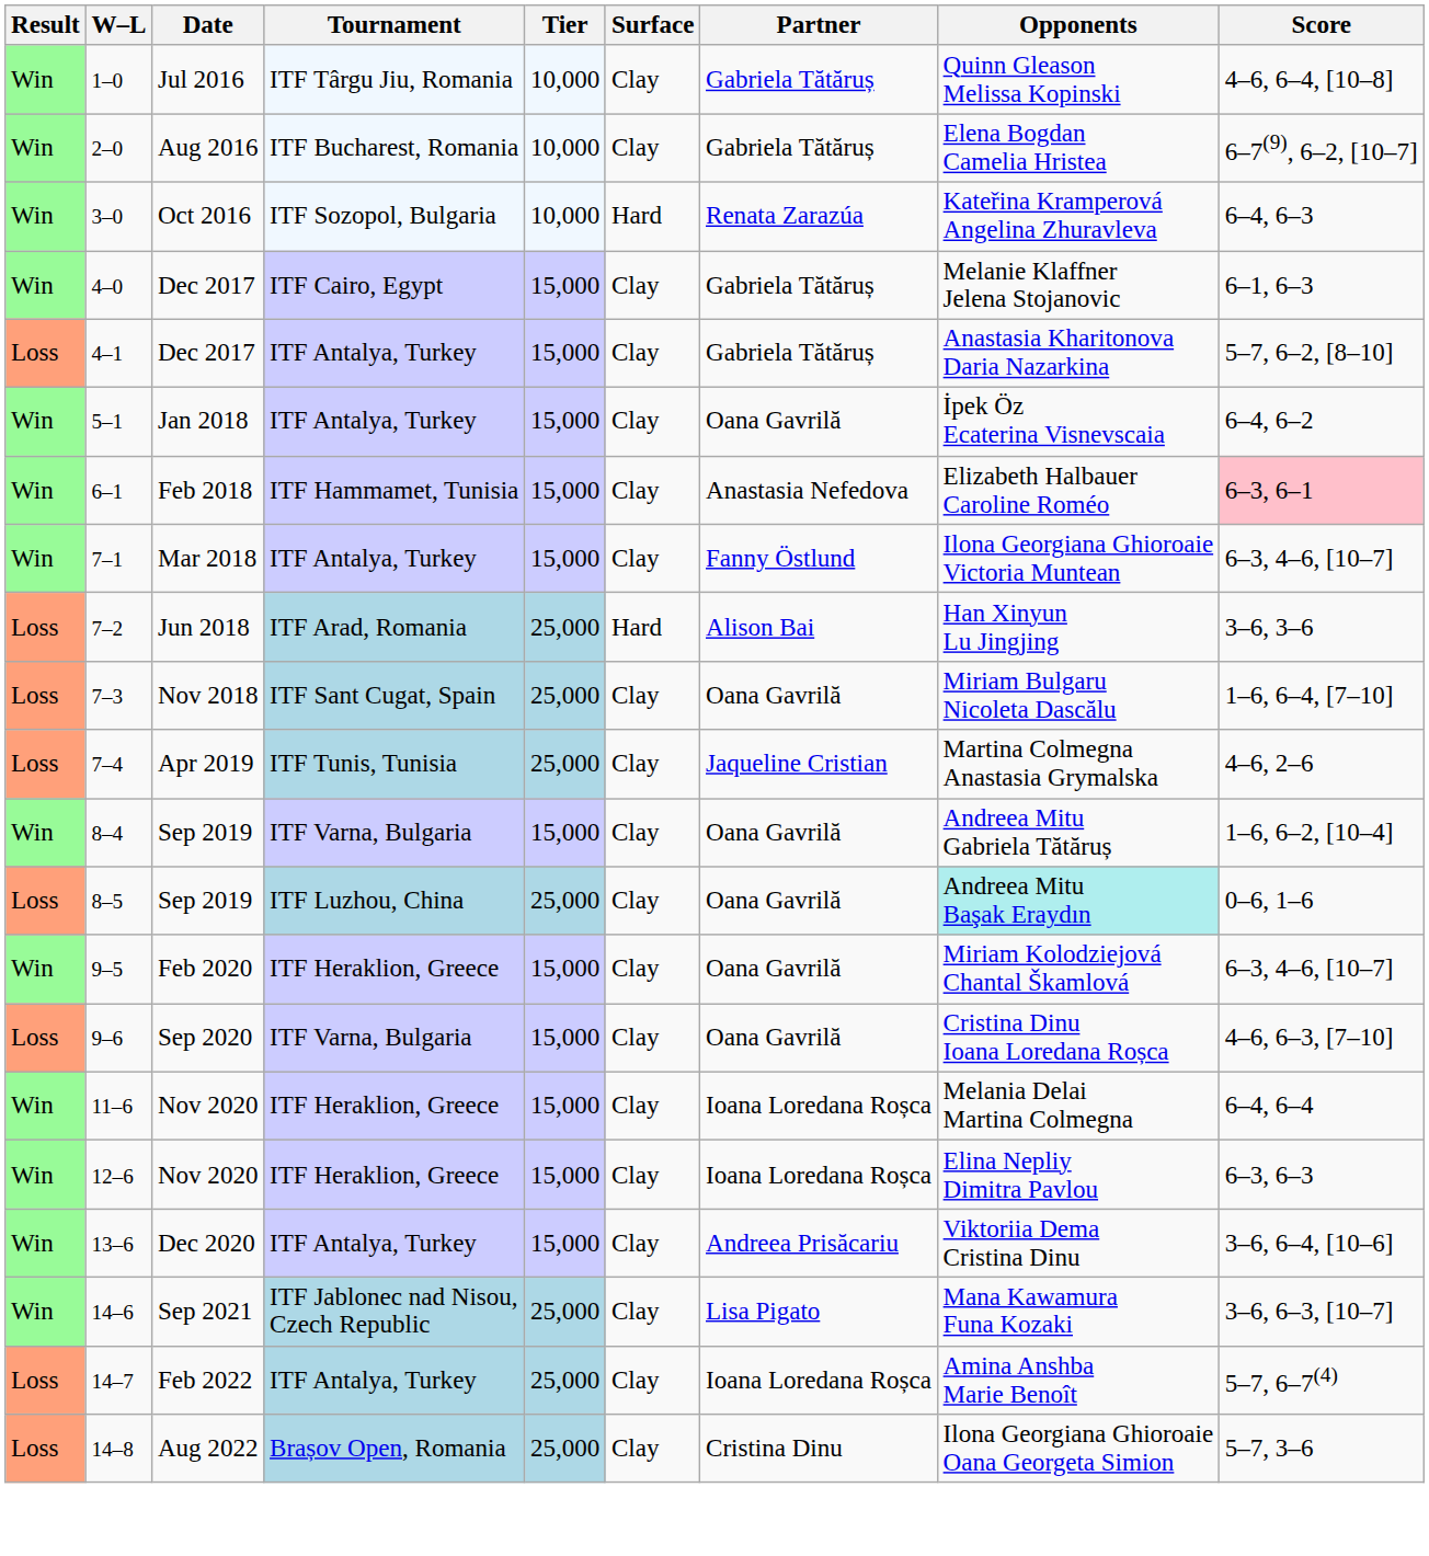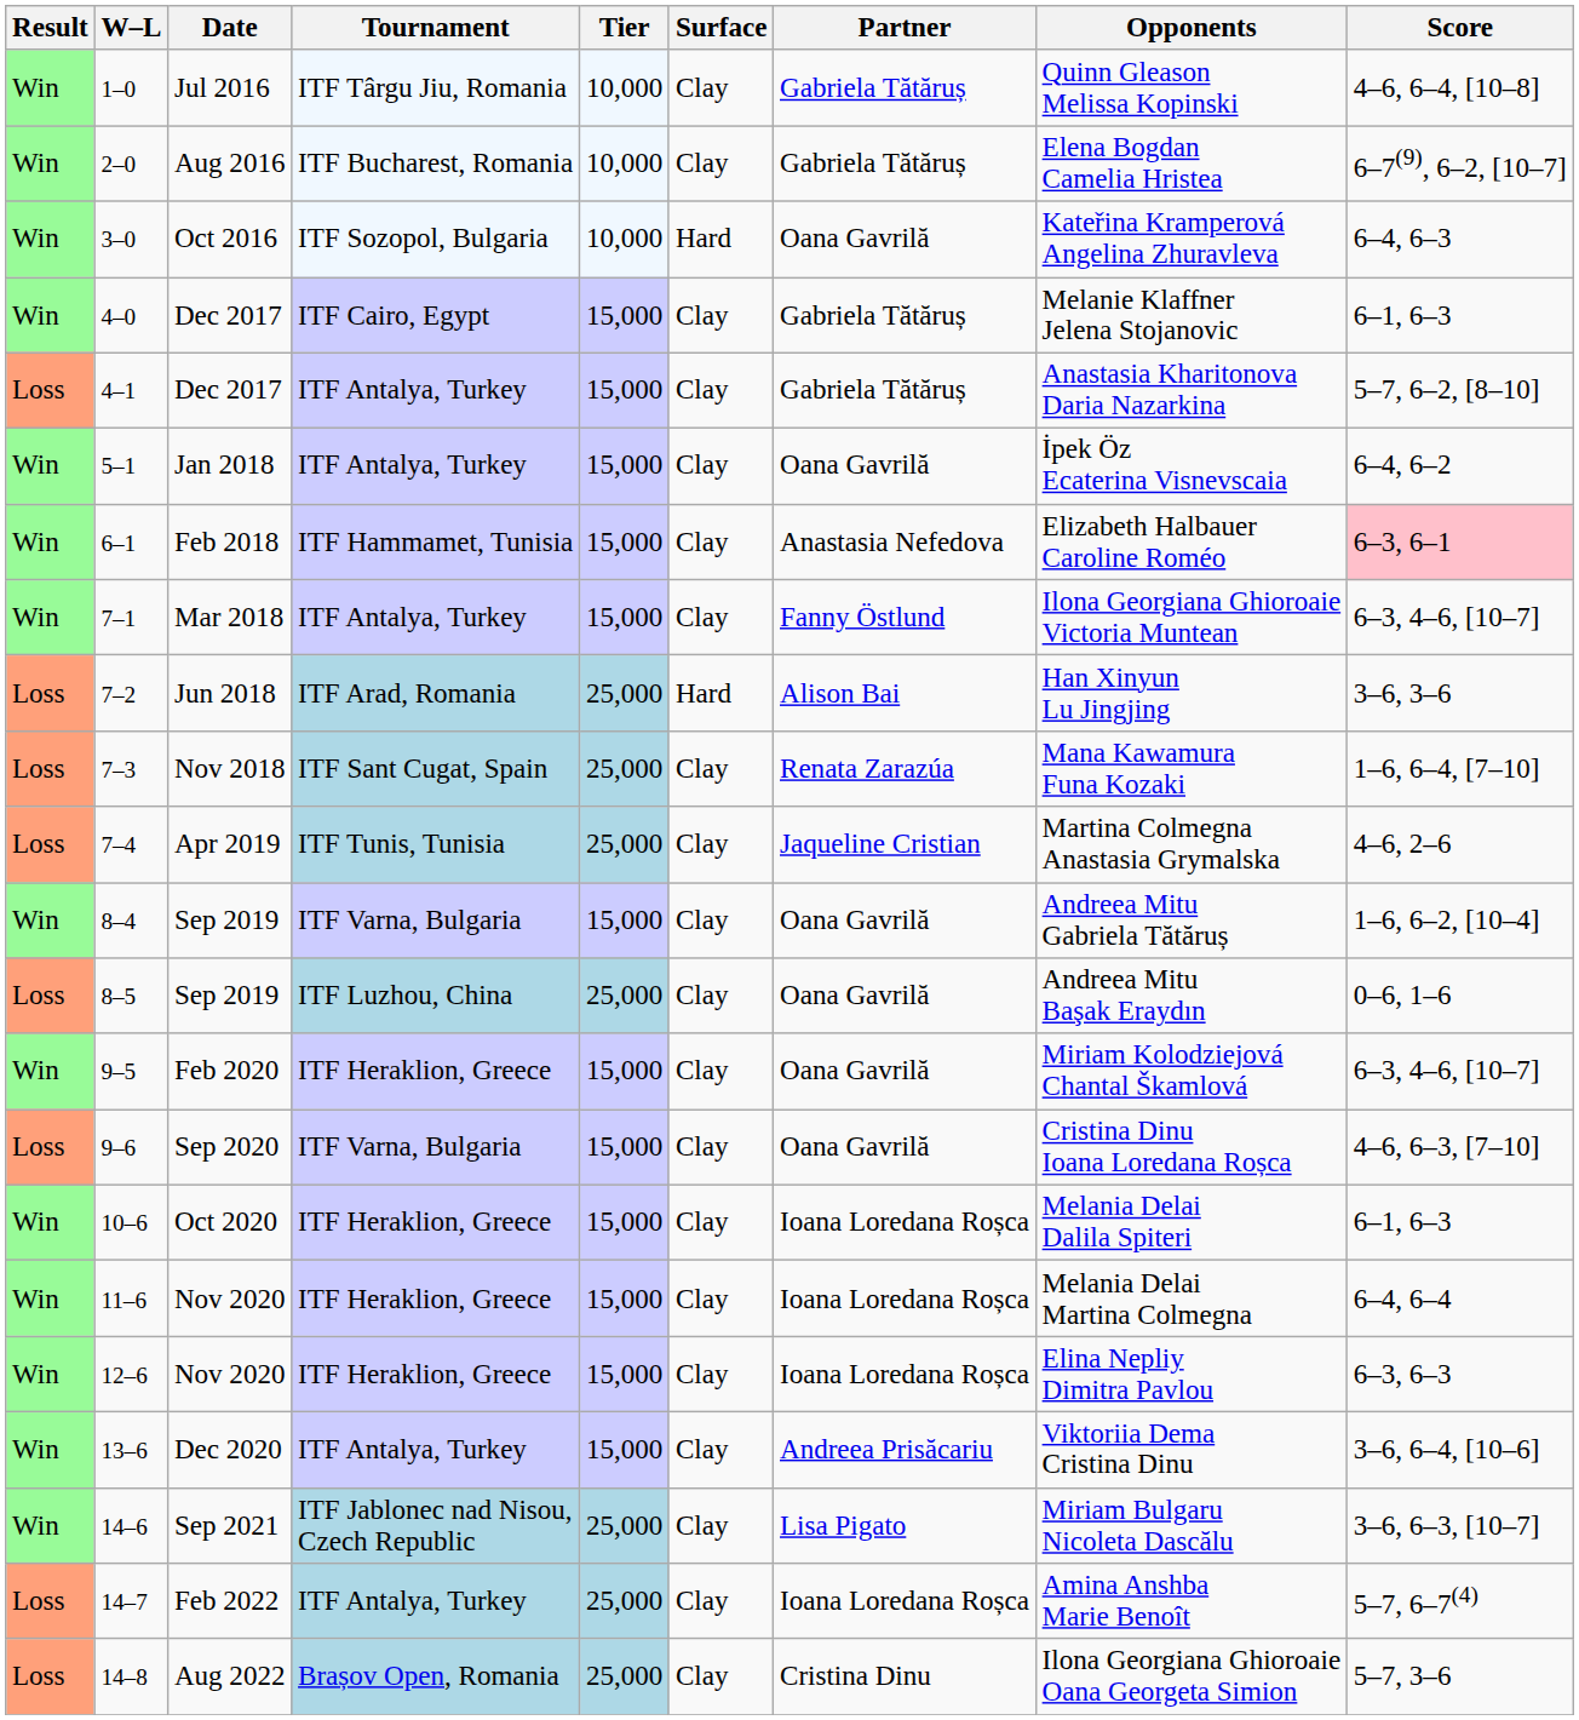3–0 | Partner: Renata Zarazúa -> Oana Gavrilă
7–3 | Partner: Oana Gavrilă -> Renata Zarazúa
7–3 | Opponents: Miriam Bulgaru Nicoleta Dascălu -> Mana Kawamura Funa Kozaki
8–5 | Opponents: paleturquoise background -> no background
+ row: Win | 10–6 | Oct 2020 | ITF Heraklion, Greece | 15,000 | Clay | Ioana Loredana Roșca | Melania Delai Dalila Spiteri | 6–1, 6–3
14–6 | Opponents: Mana Kawamura Funa Kozaki -> Miriam Bulgaru Nicoleta Dascălu
